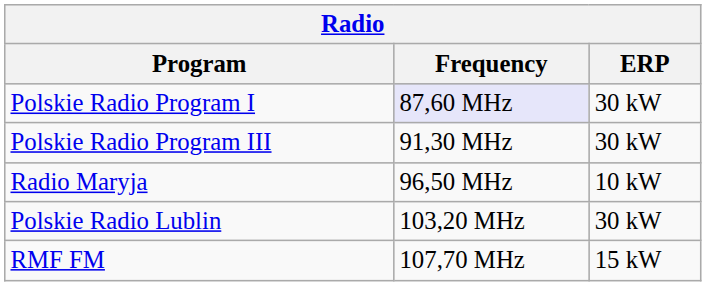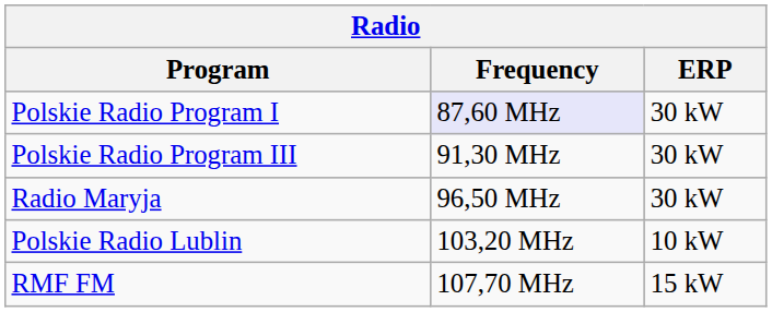Radio Maryja | ERP: 10 kW -> 30 kW
Polskie Radio Lublin | ERP: 30 kW -> 10 kW
